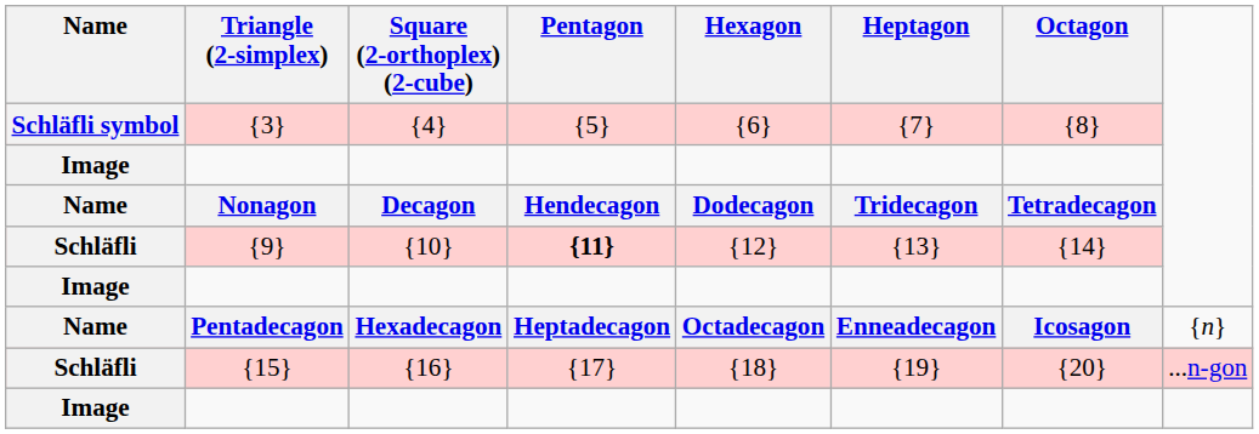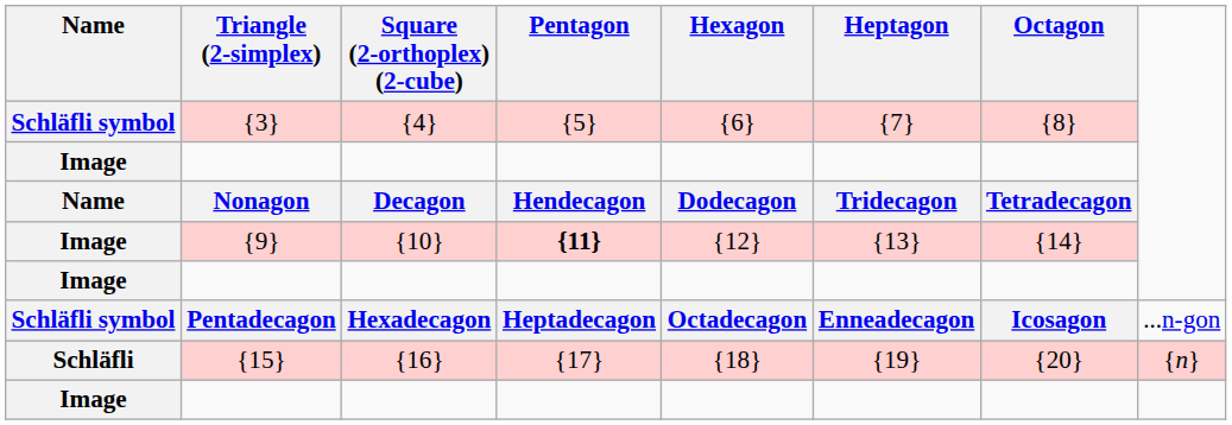{9} | Name: Schläfli -> Image
Pentadecagon | Name: Name -> Schläfli symbol
Pentadecagon | column 8: {n} -> ...n-gon
{15} | column 8: ...n-gon -> {n}
